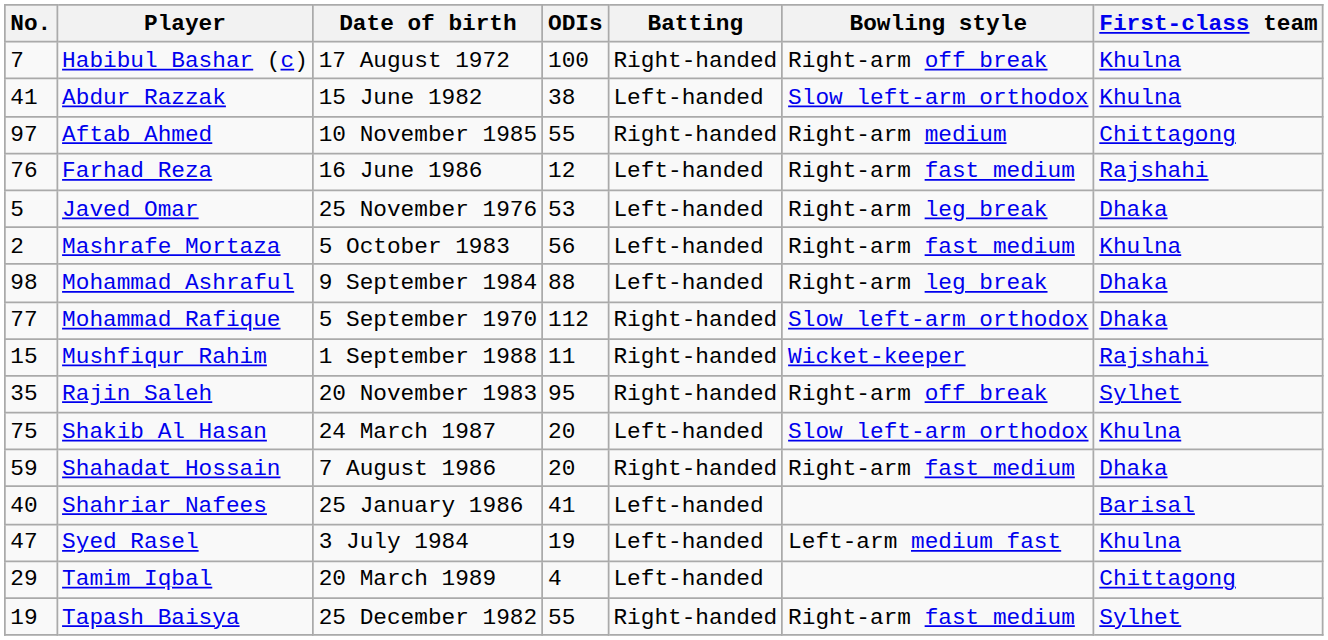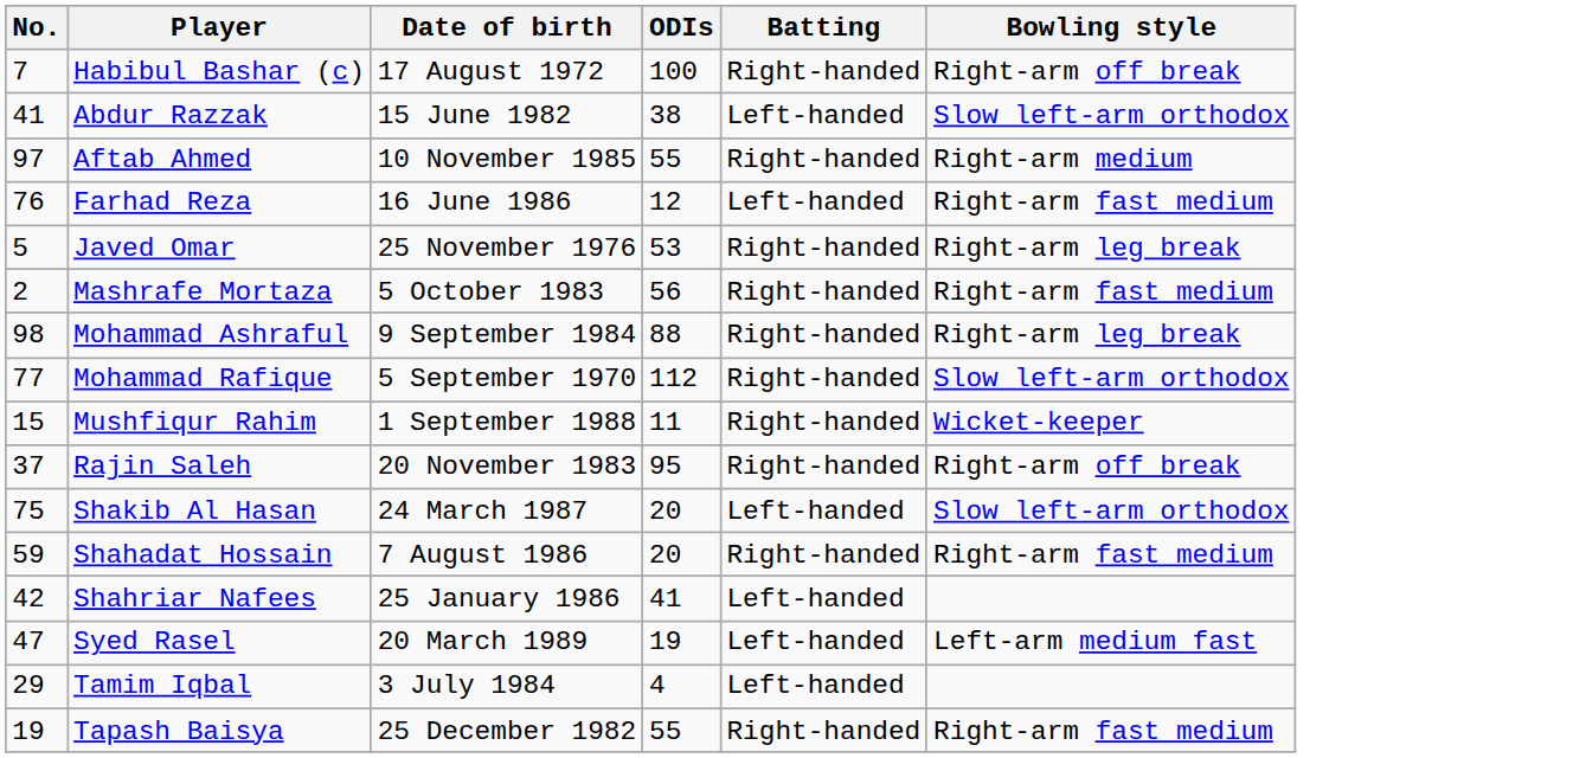- column: First-class team | Khulna | Khulna | Chittagong | Rajshahi | Dhaka | Khulna | Dhaka | Dhaka | Rajshahi | Sylhet | Khulna | Dhaka | Barisal | Khulna | Chittagong | Sylhet
Javed Omar | Batting: Left-handed -> Right-handed
Mashrafe Mortaza | Batting: Left-handed -> Right-handed
Mohammad Ashraful | Batting: Left-handed -> Right-handed
Rajin Saleh | No.: 35 -> 37
Shahriar Nafees | No.: 40 -> 42
Syed Rasel | Date of birth: 3 July 1984 -> 20 March 1989
Tamim Iqbal | Date of birth: 20 March 1989 -> 3 July 1984
